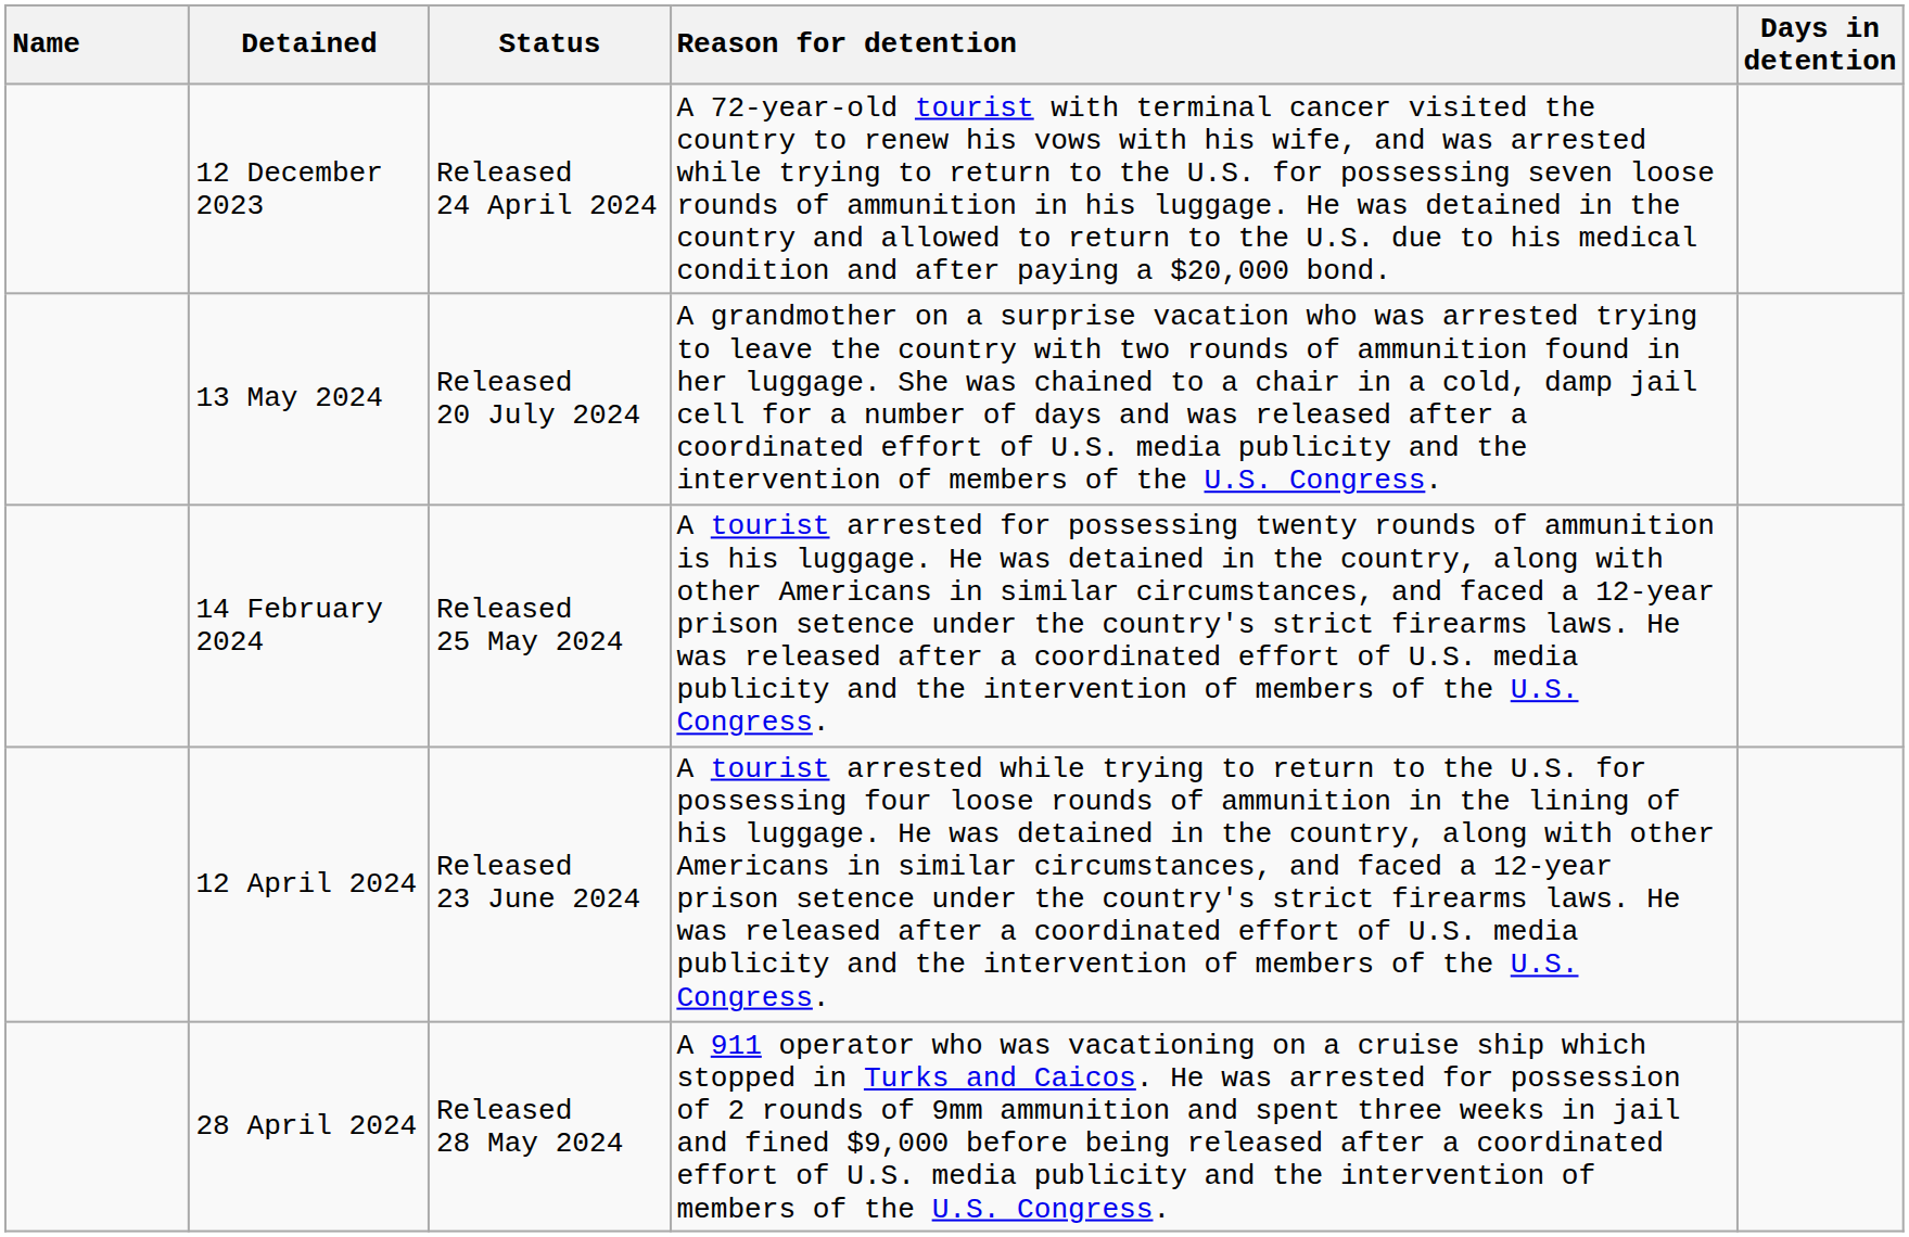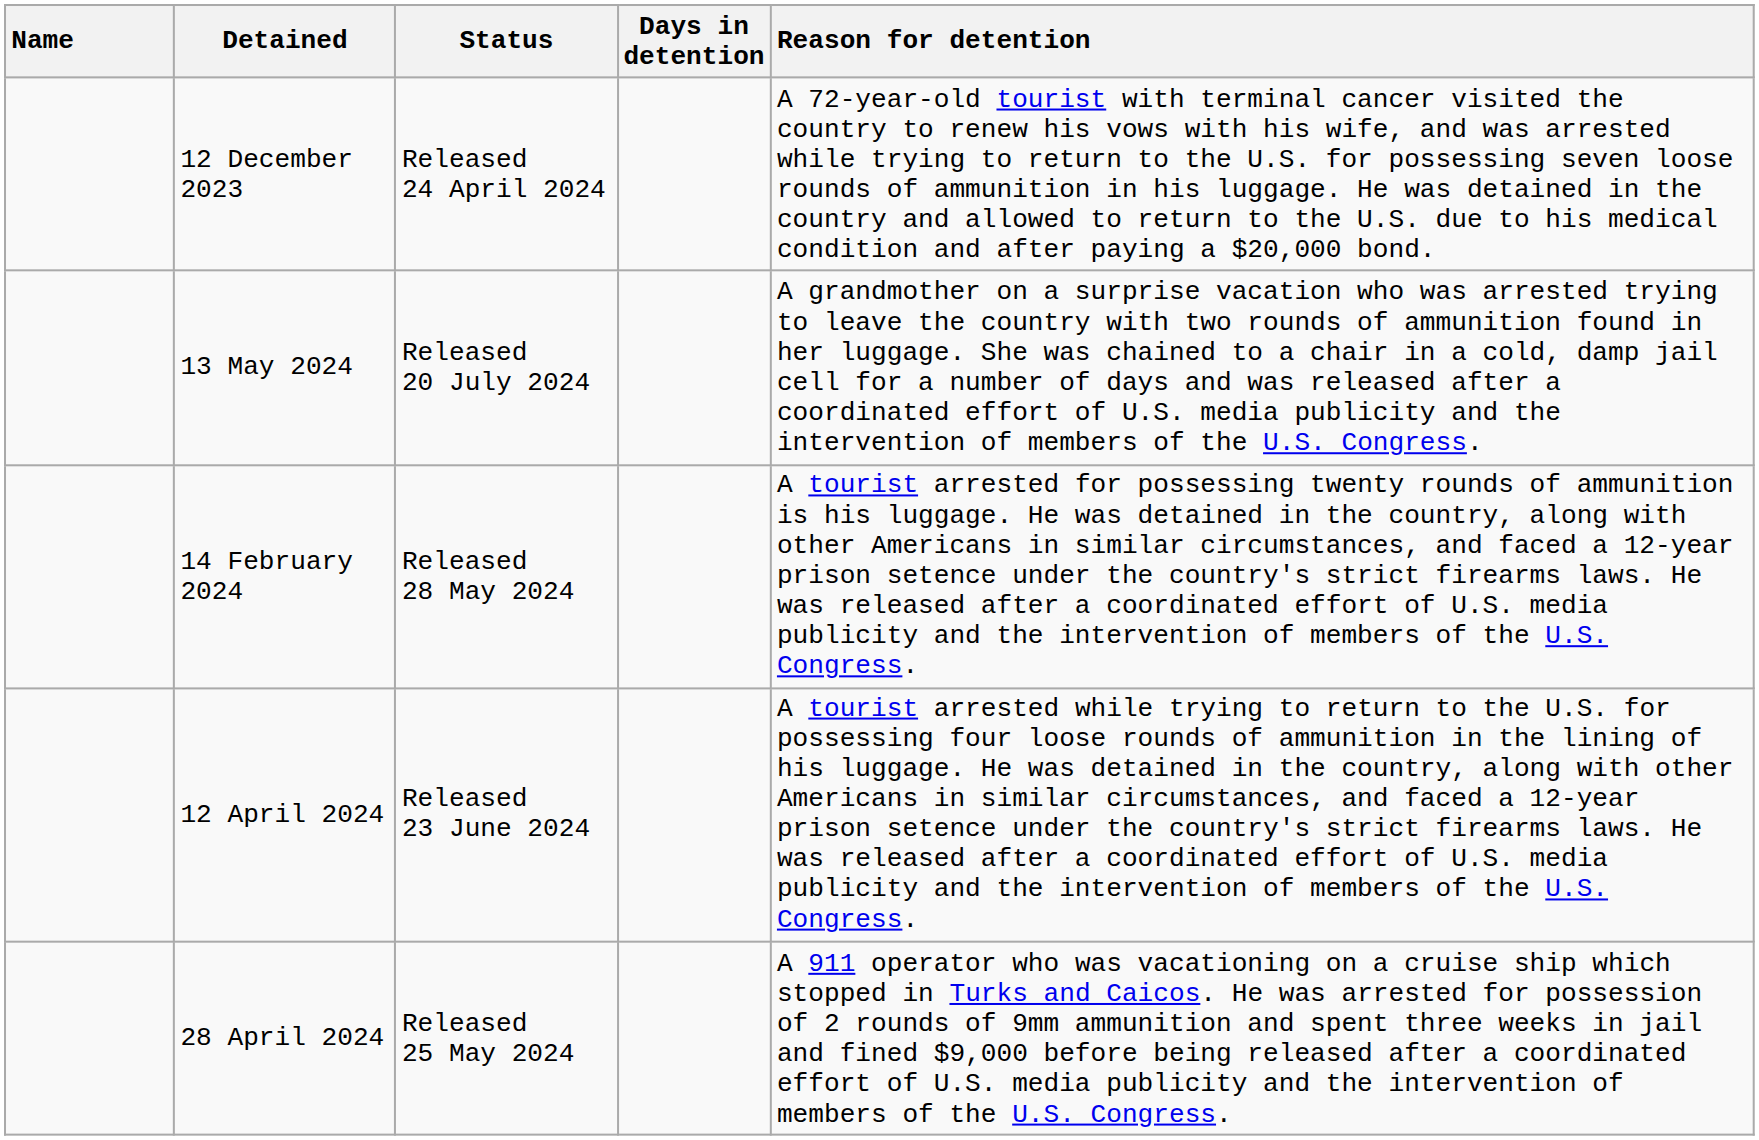columns swapped: Days in detention <-> Reason for detention
14 February 2024 | Status: Released 25 May 2024 -> Released 28 May 2024
28 April 2024 | Status: Released 28 May 2024 -> Released 25 May 2024
